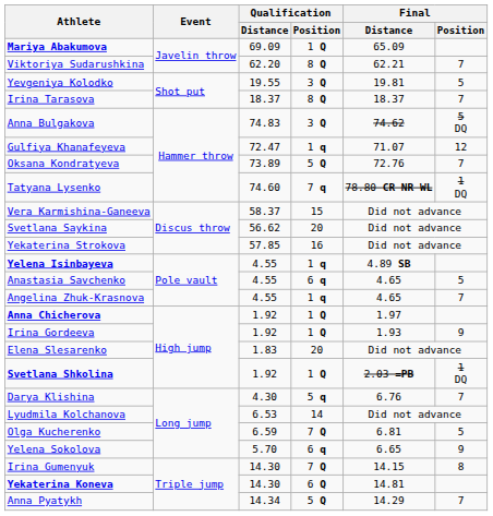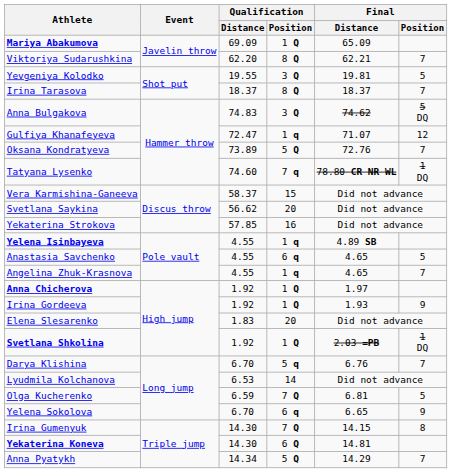Darya Klishina | Qualification / Distance: 4.30 -> 6.70
Yelena Sokolova | Qualification / Distance: 5.70 -> 6.70
